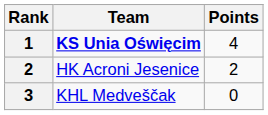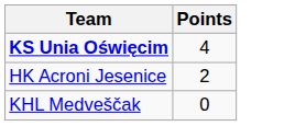- column: Rank | 1 | 2 | 3
